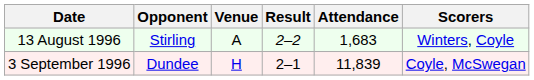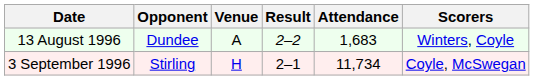13 August 1996 | Opponent: Stirling -> Dundee
3 September 1996 | Opponent: Dundee -> Stirling
3 September 1996 | Attendance: 11,839 -> 11,734
